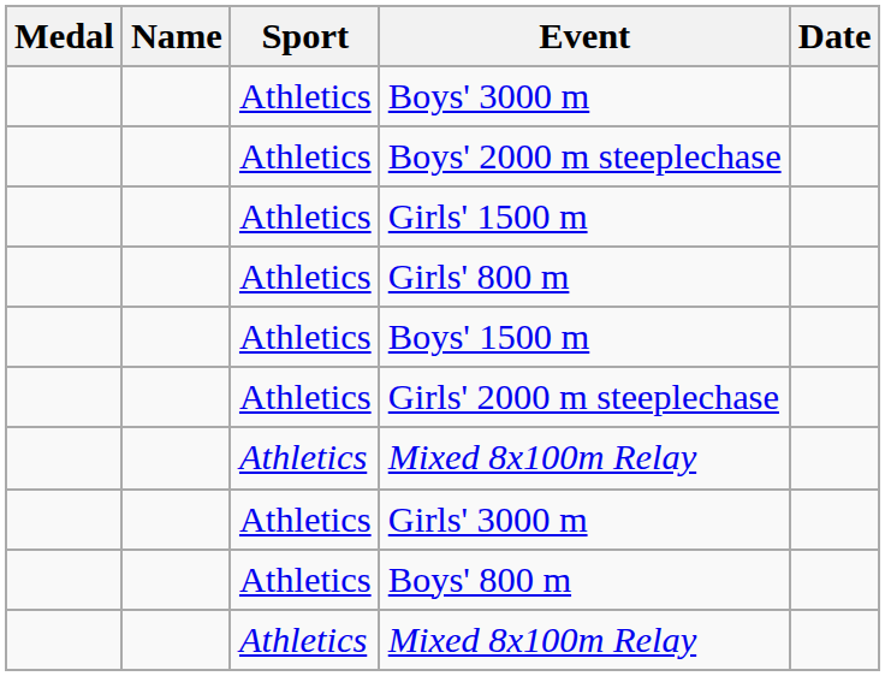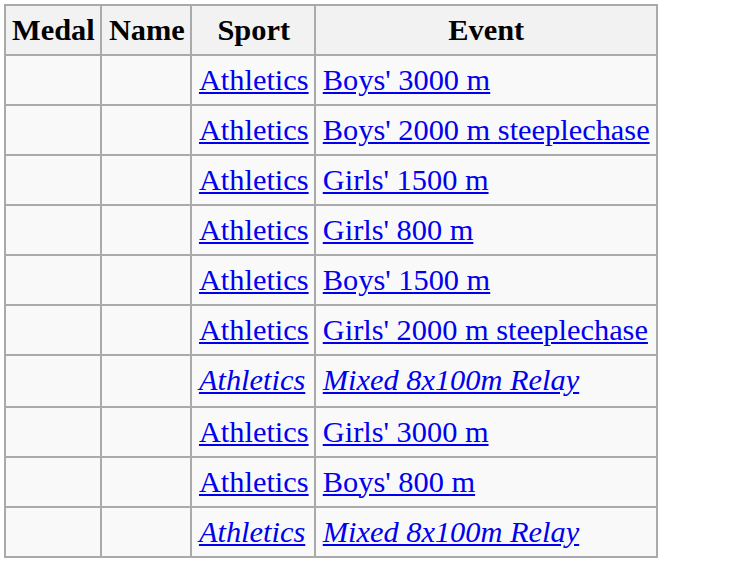- column: Date
